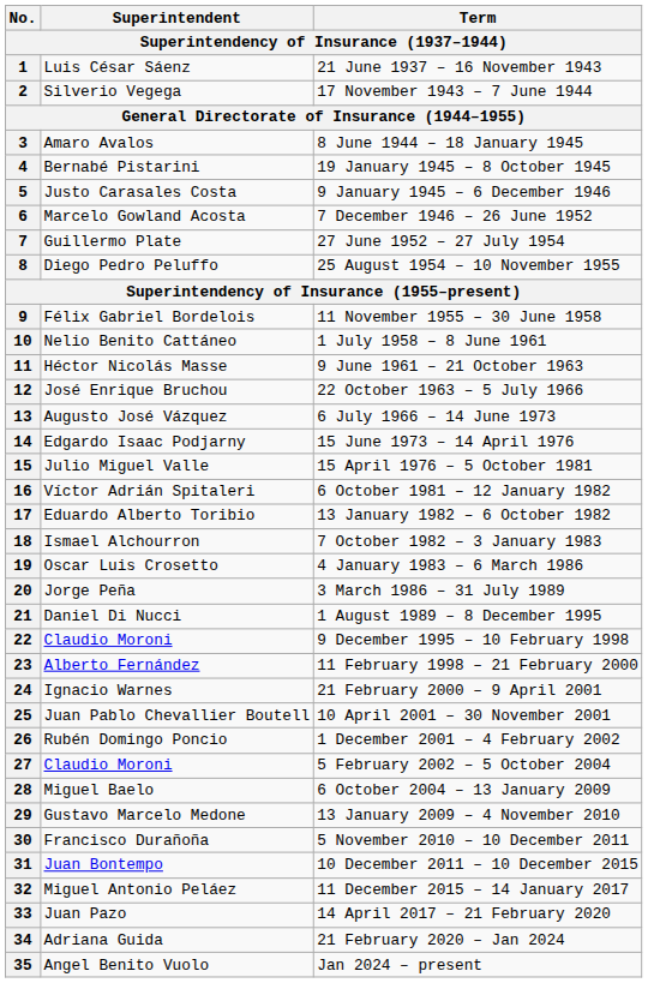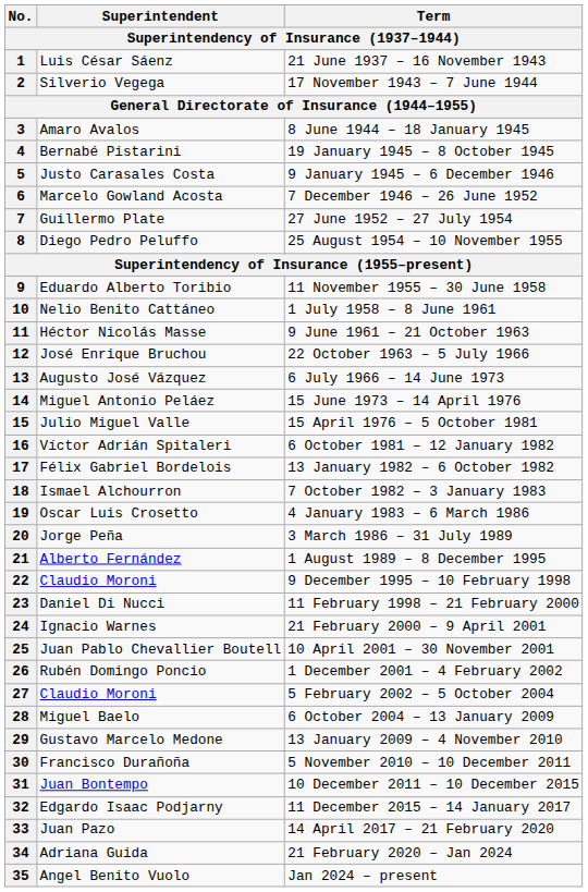9 | Superintendent: Félix Gabriel Bordelois -> Eduardo Alberto Toribio
14 | Superintendent: Edgardo Isaac Podjarny -> Miguel Antonio Peláez
17 | Superintendent: Eduardo Alberto Toribio -> Félix Gabriel Bordelois
21 | Superintendent: Daniel Di Nucci -> Alberto Fernández
23 | Superintendent: Alberto Fernández -> Daniel Di Nucci
32 | Superintendent: Miguel Antonio Peláez -> Edgardo Isaac Podjarny
